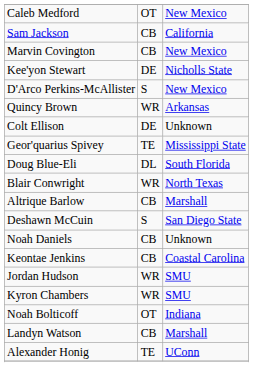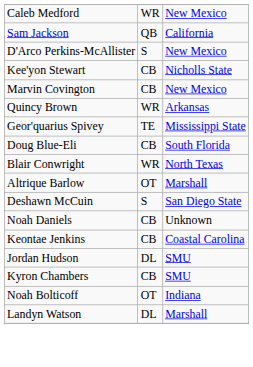Caleb Medford | column 2: OT -> WR
Sam Jackson | column 2: CB -> QB
rows swapped: Marvin Covington <-> D'Arco Perkins-McAllister
Kee'yon Stewart | column 2: DE -> CB
- row: Colt Ellison | DE | Unknown
Doug Blue-Eli | column 2: DL -> CB
Altrique Barlow | column 2: CB -> OT
Jordan Hudson | column 2: WR -> DL
Kyron Chambers | column 2: WR -> CB
Landyn Watson | column 2: CB -> DL
- row: Alexander Honig | TE | UConn
